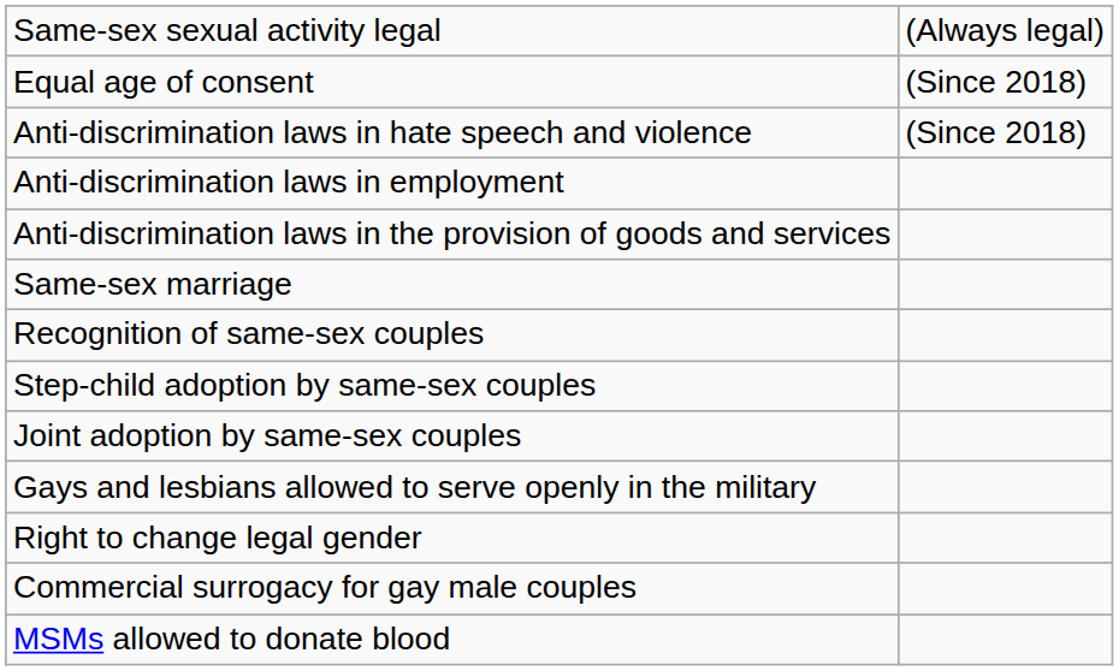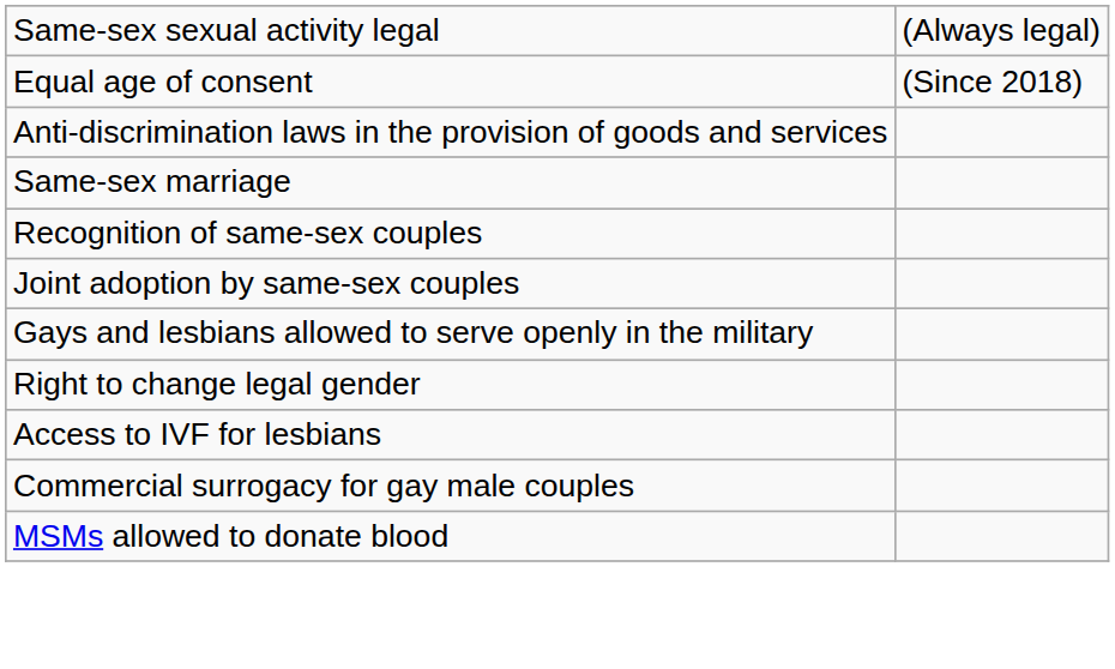- row: Anti-discrimination laws in hate speech and violence | (Since 2018)
- row: Anti-discrimination laws in employment
- row: Step-child adoption by same-sex couples
+ row: Access to IVF for lesbians
